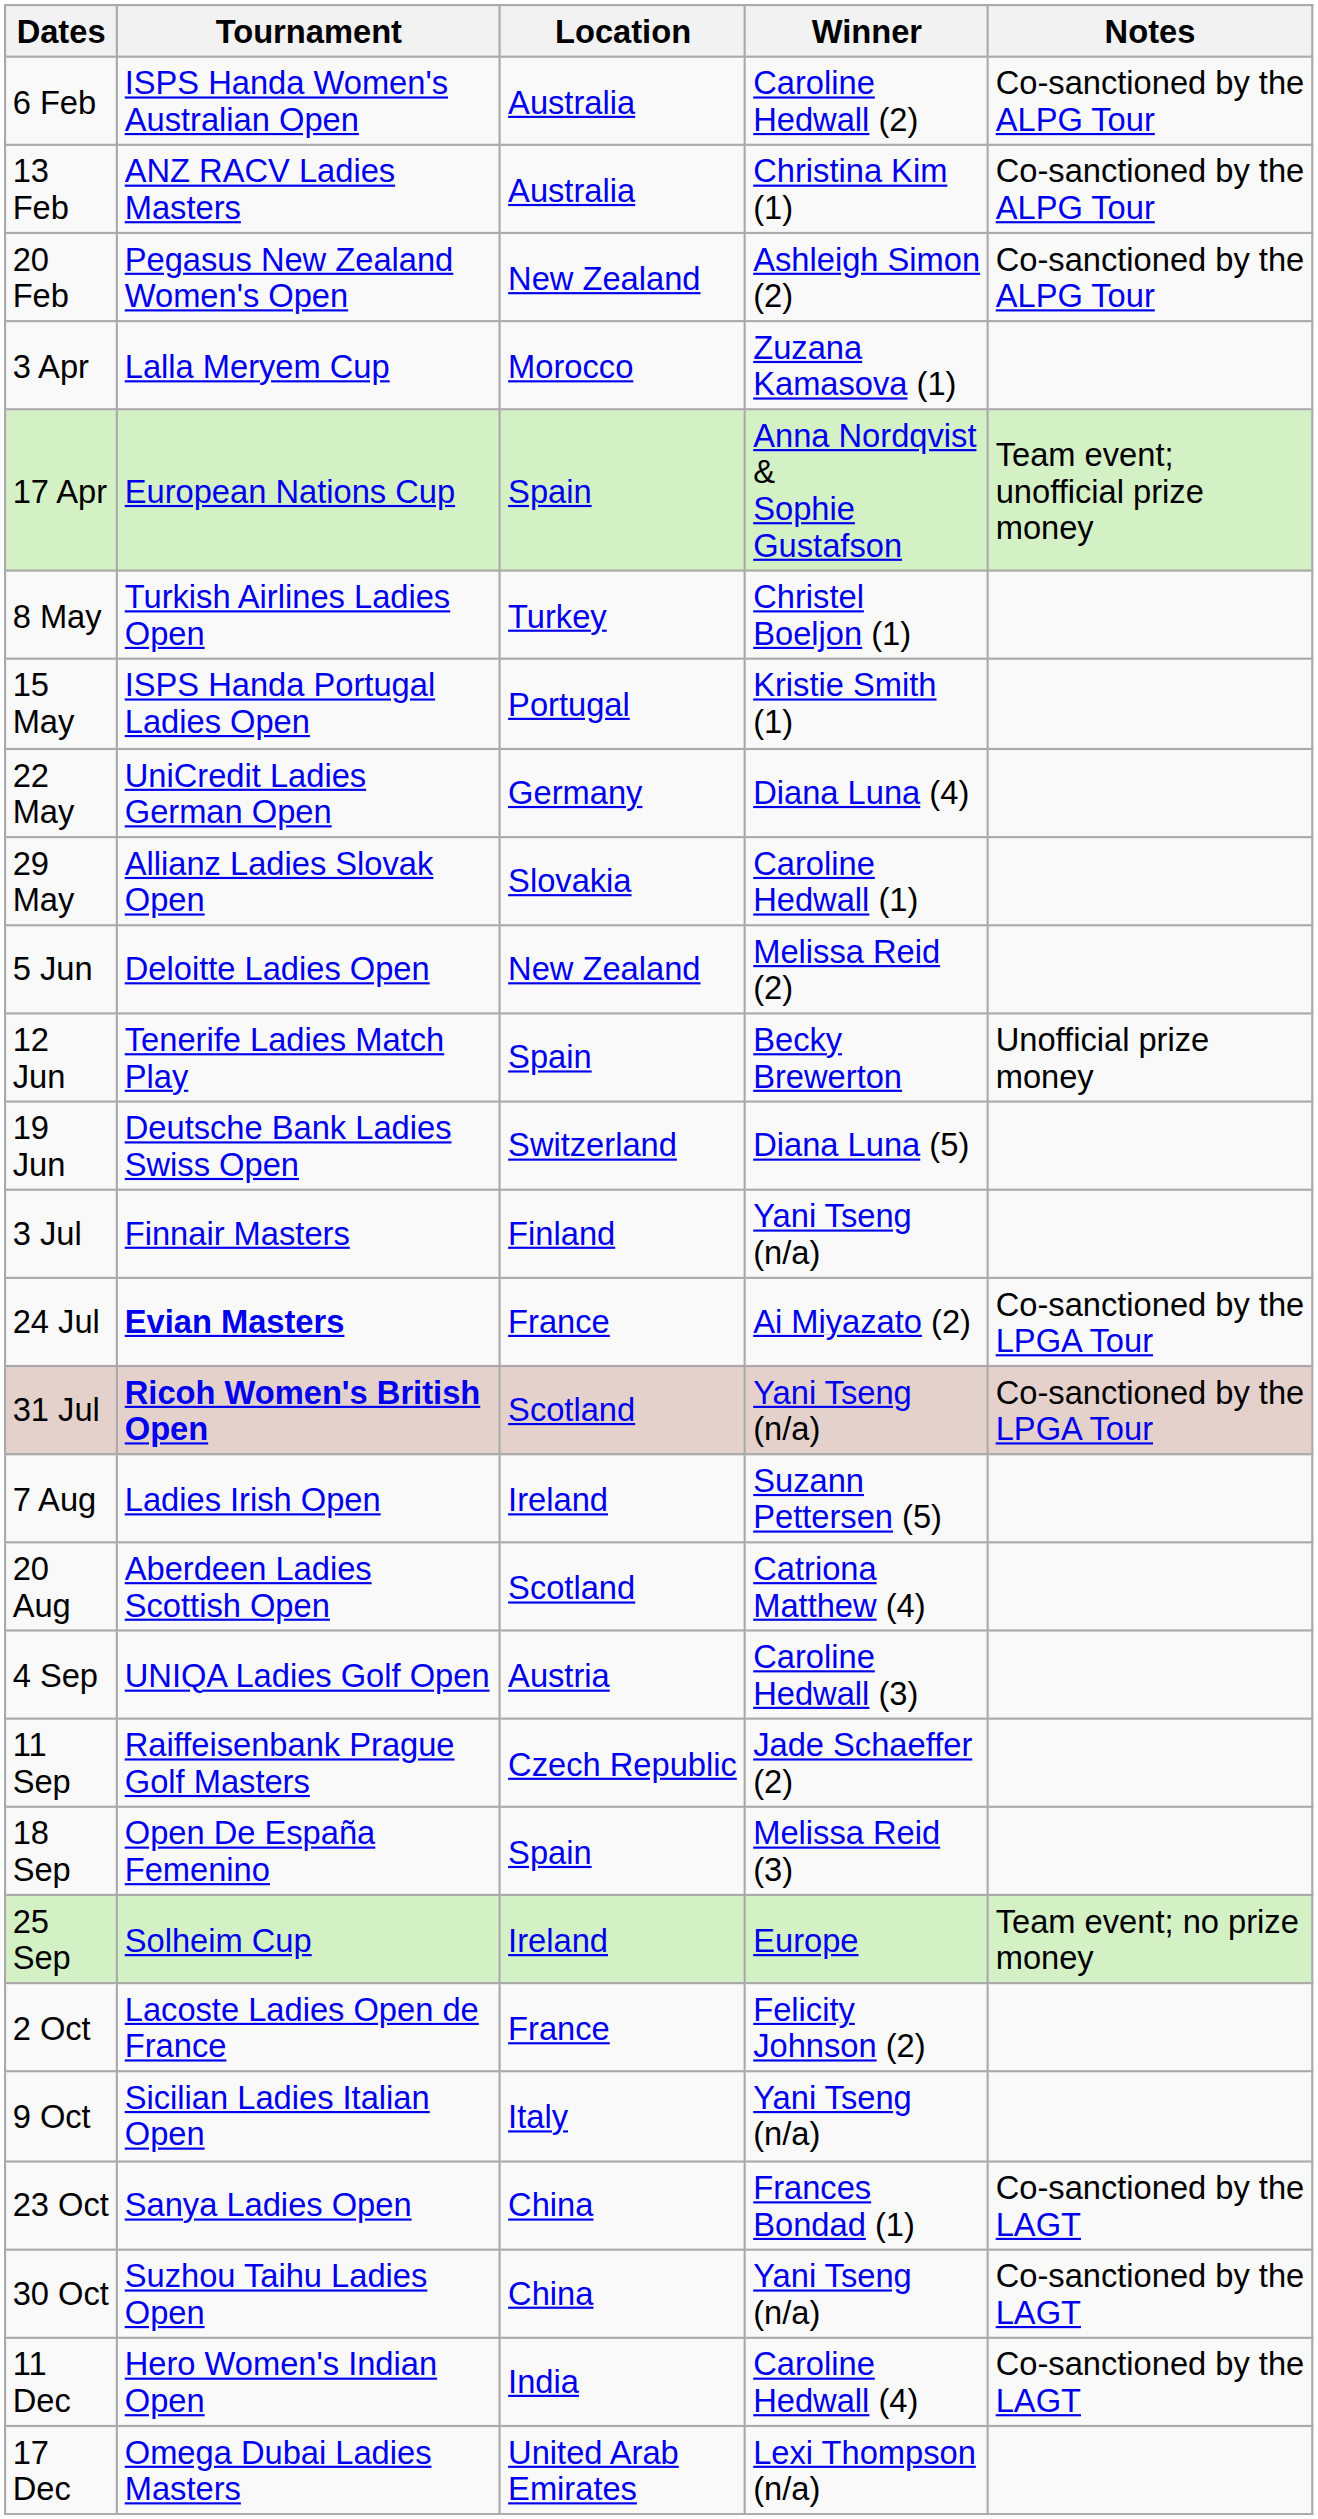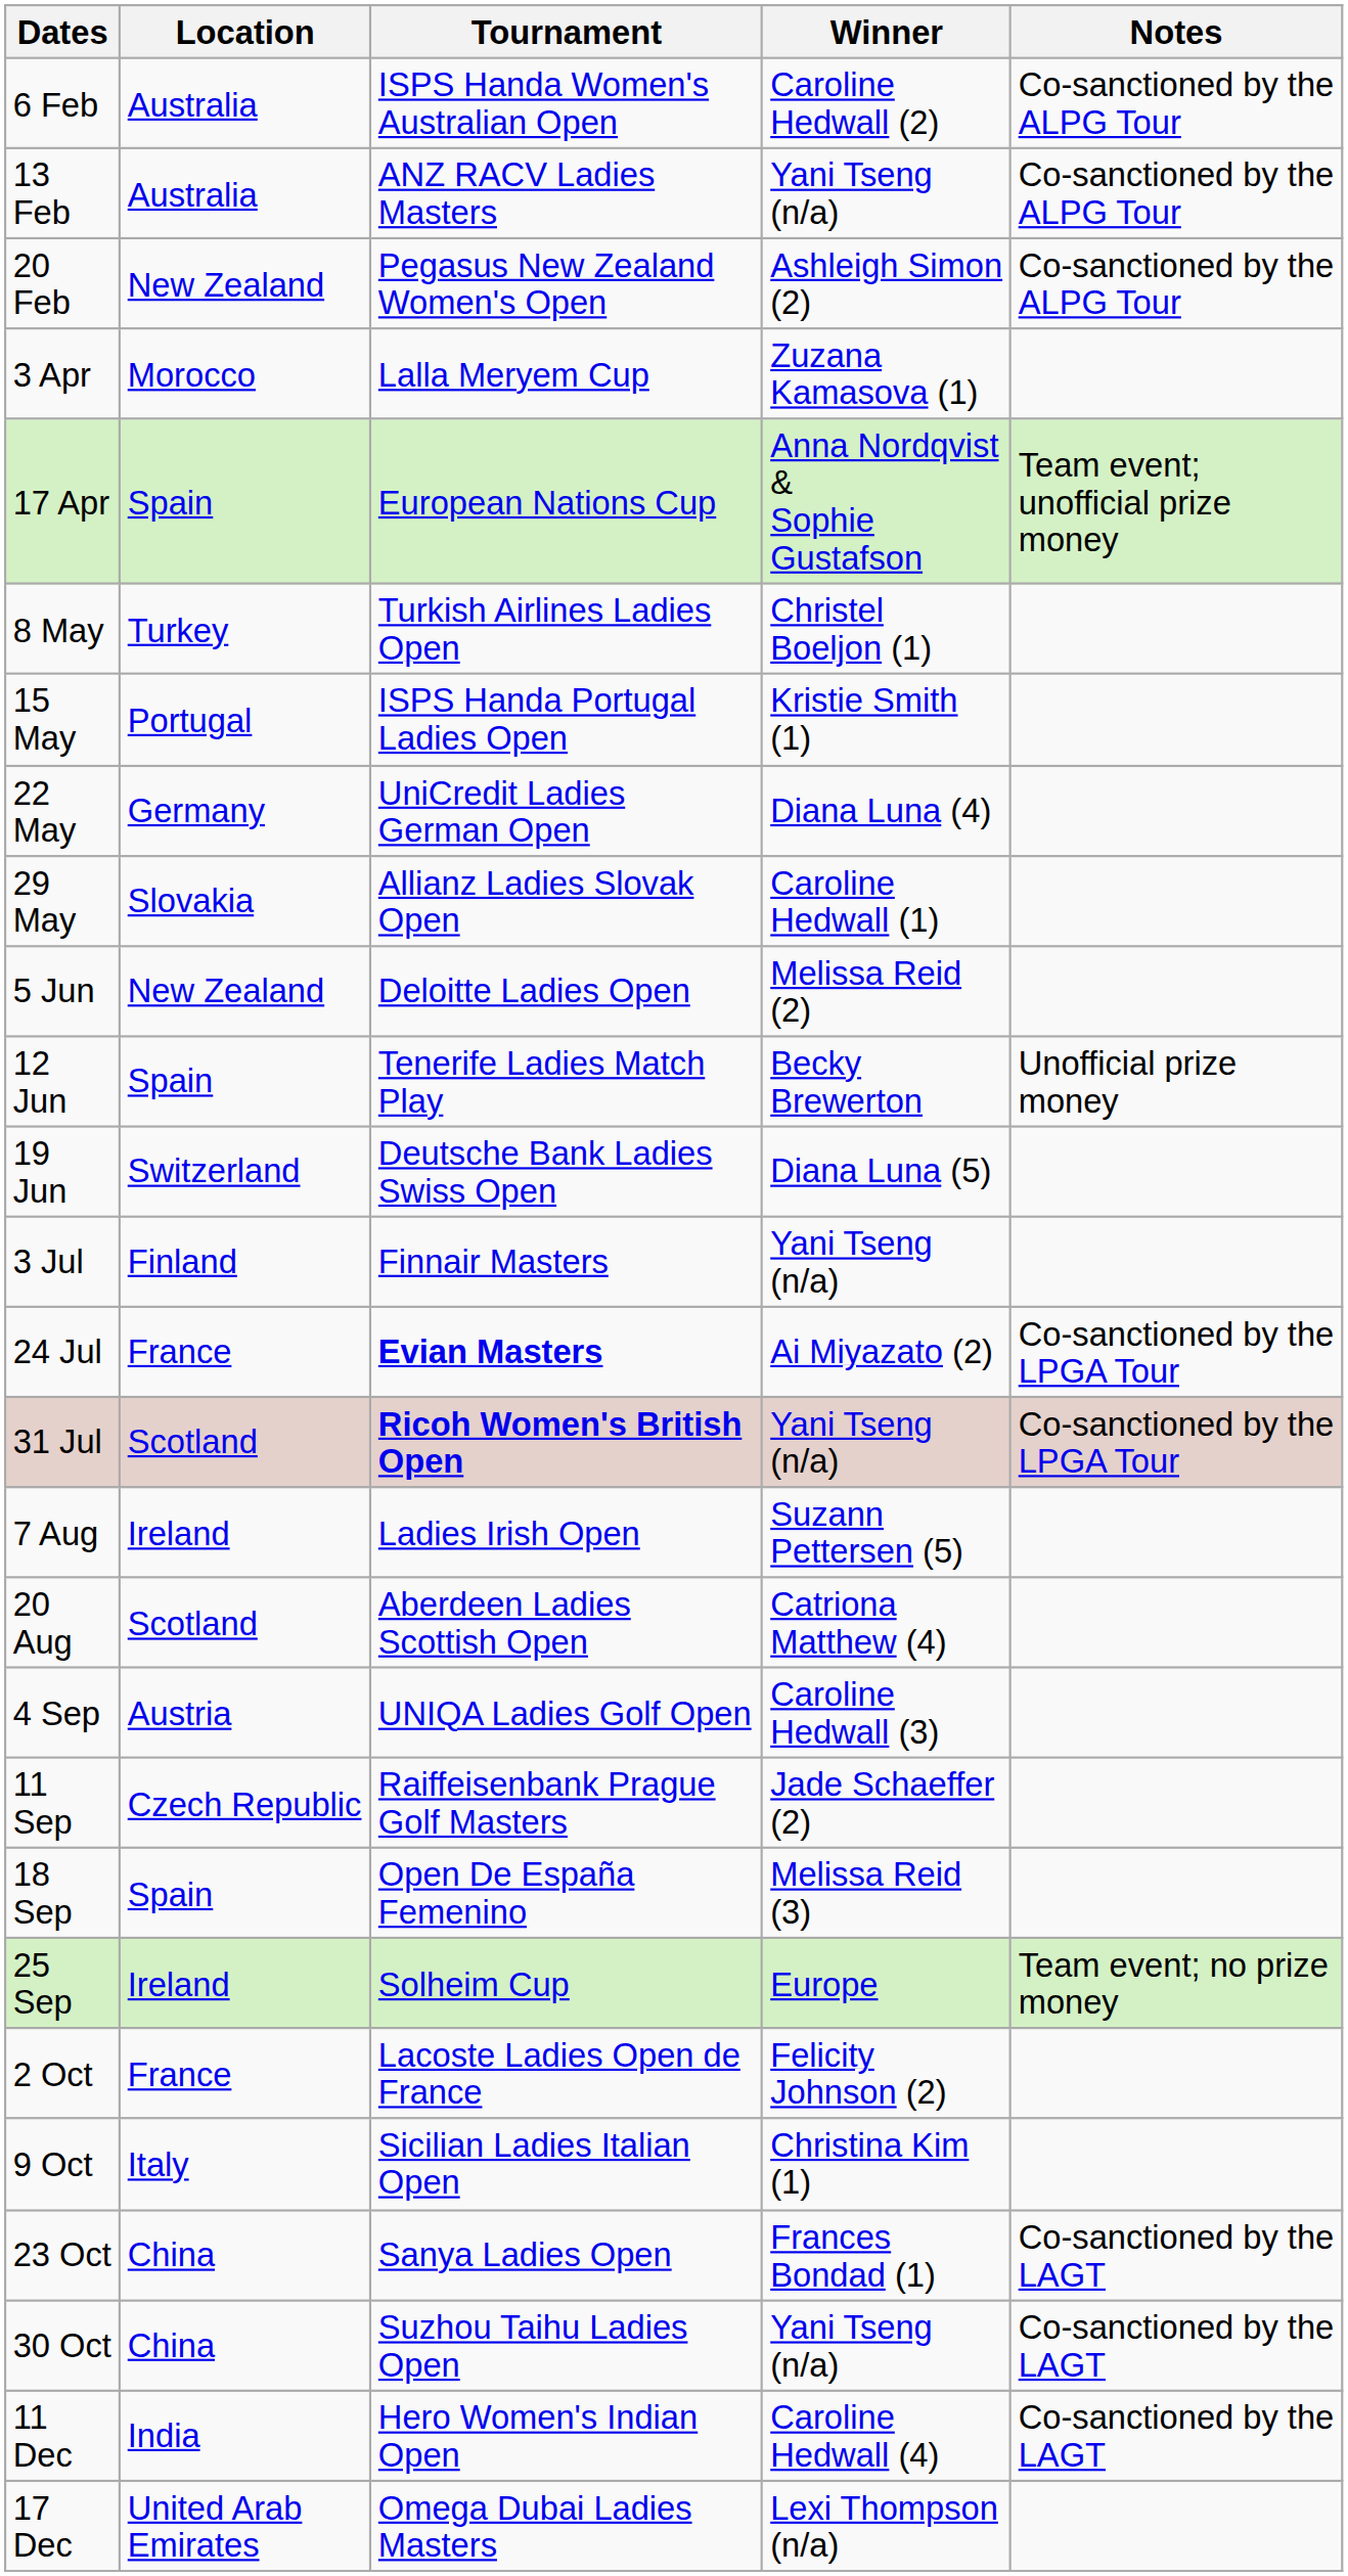columns swapped: Tournament <-> Location
13 Feb | Winner: Christina Kim (1) -> Yani Tseng (n/a)
9 Oct | Winner: Yani Tseng (n/a) -> Christina Kim (1)
